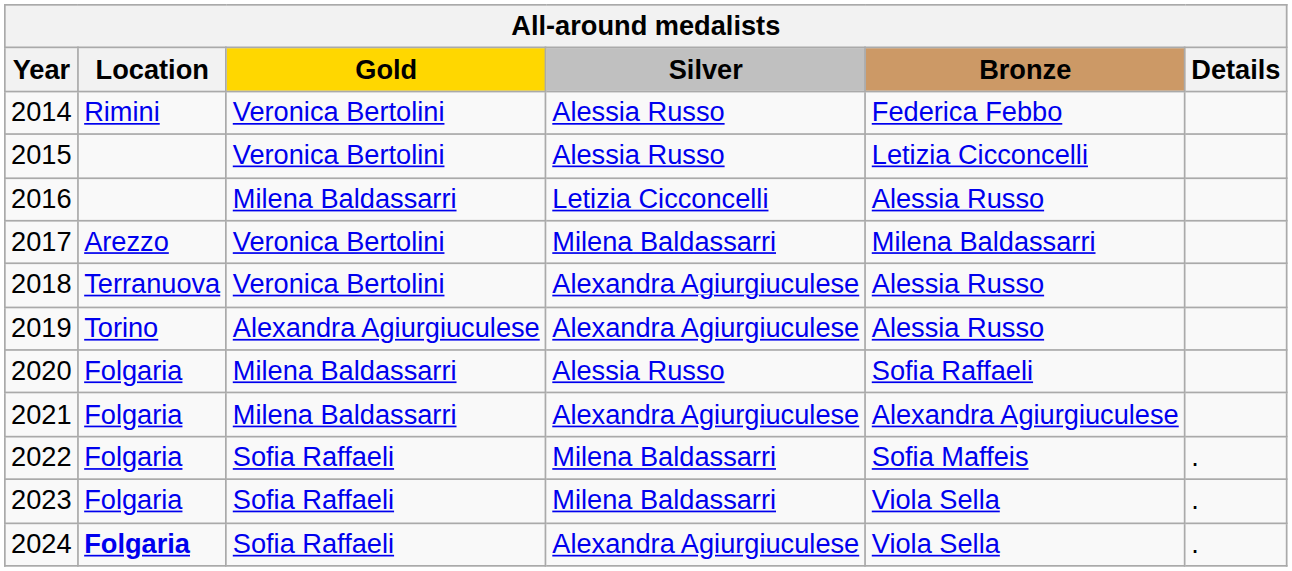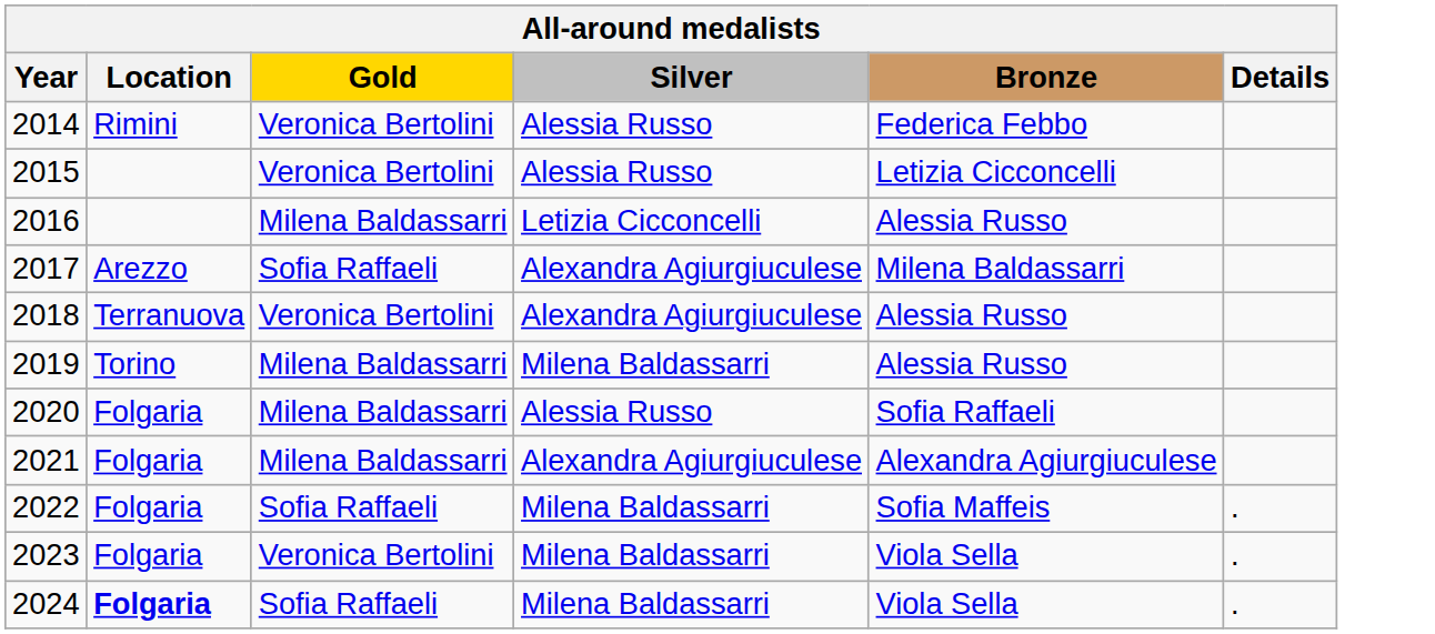2017 | Gold: Veronica Bertolini -> Sofia Raffaeli
2017 | Silver: Milena Baldassarri -> Alexandra Agiurgiuculese
2019 | Gold: Alexandra Agiurgiuculese -> Milena Baldassarri
2019 | Silver: Alexandra Agiurgiuculese -> Milena Baldassarri
2023 | Gold: Sofia Raffaeli -> Veronica Bertolini
2024 | Silver: Alexandra Agiurgiuculese -> Milena Baldassarri
